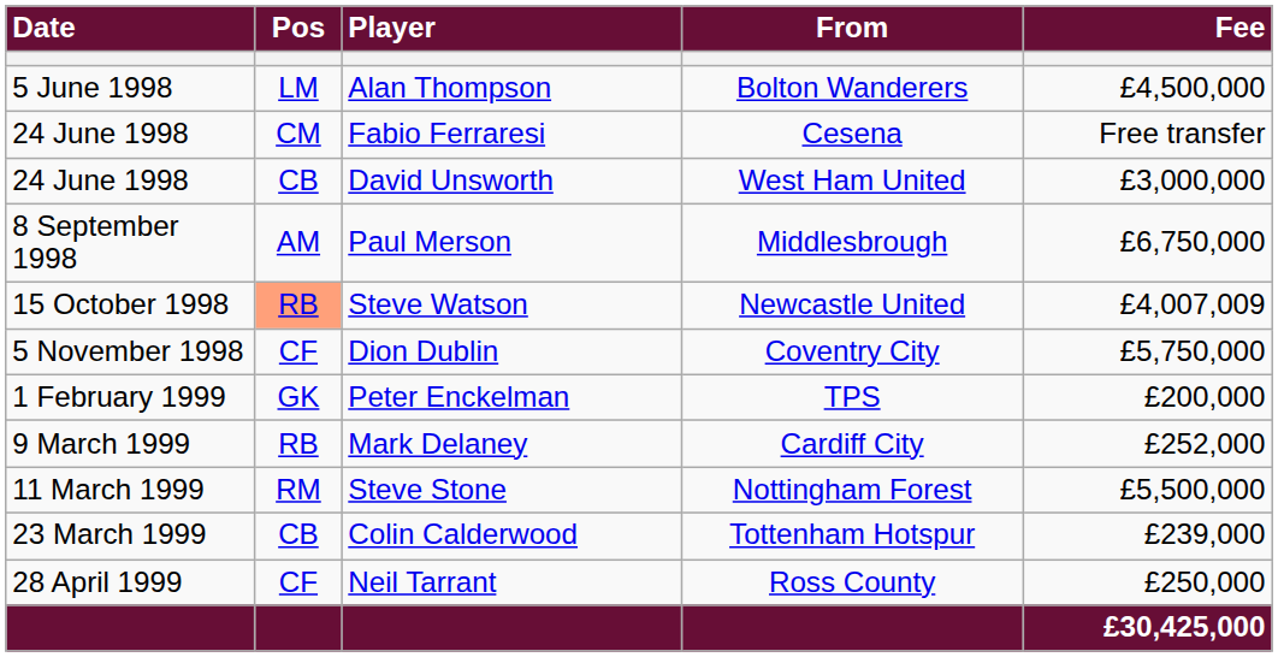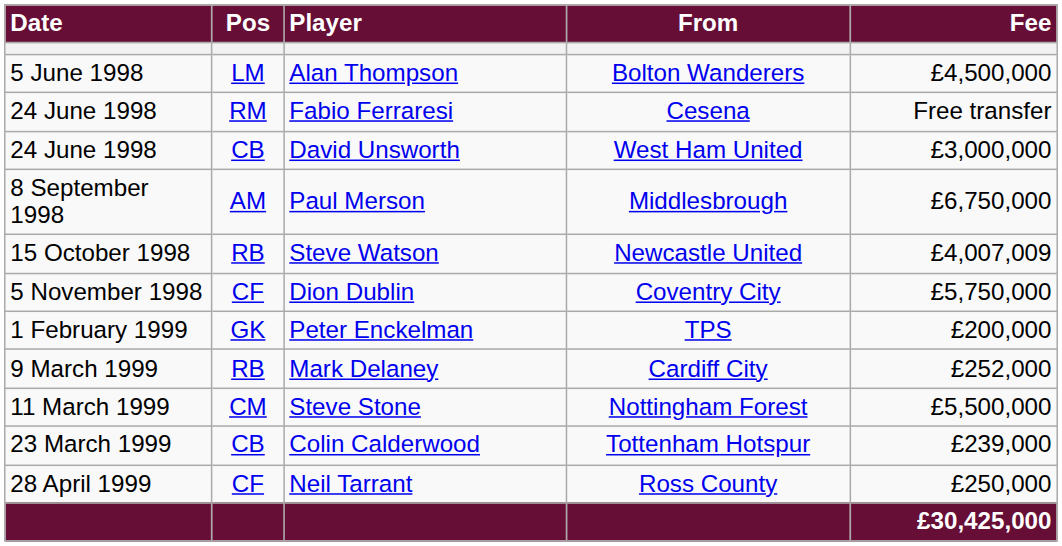Fabio Ferraresi | Pos: CM -> RM
Steve Watson | Pos: lightsalmon background -> no background
Steve Stone | Pos: RM -> CM
